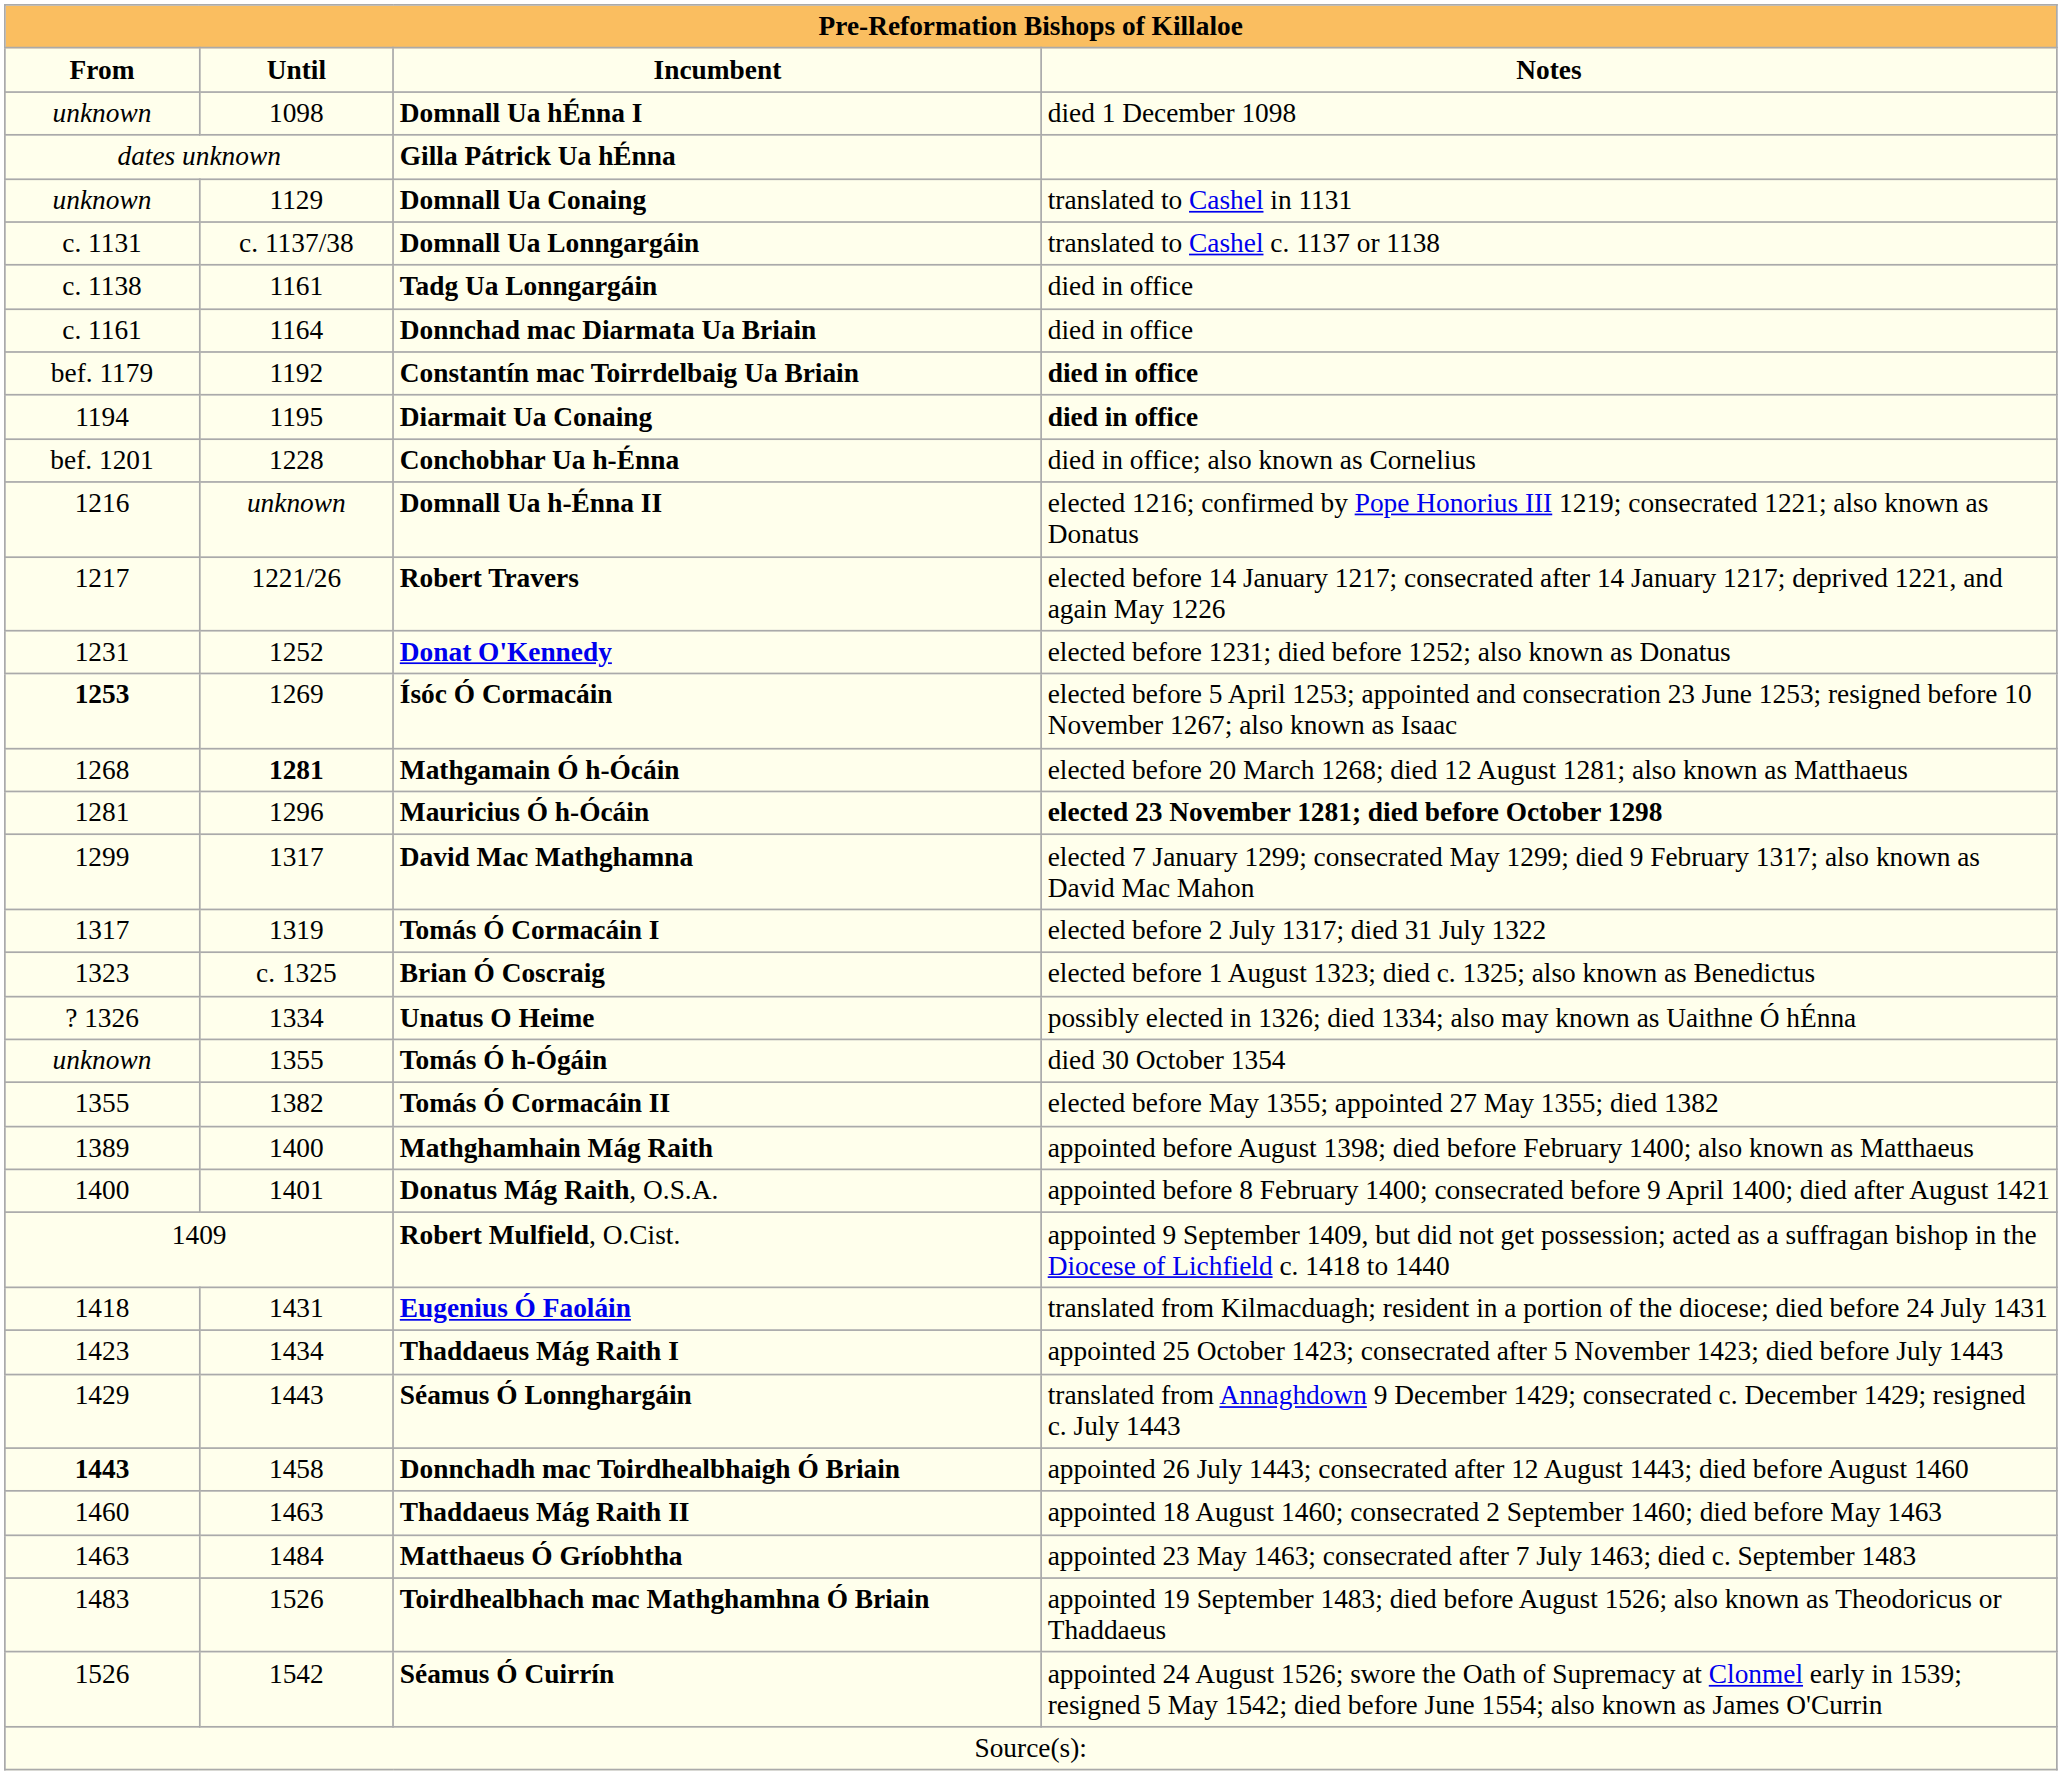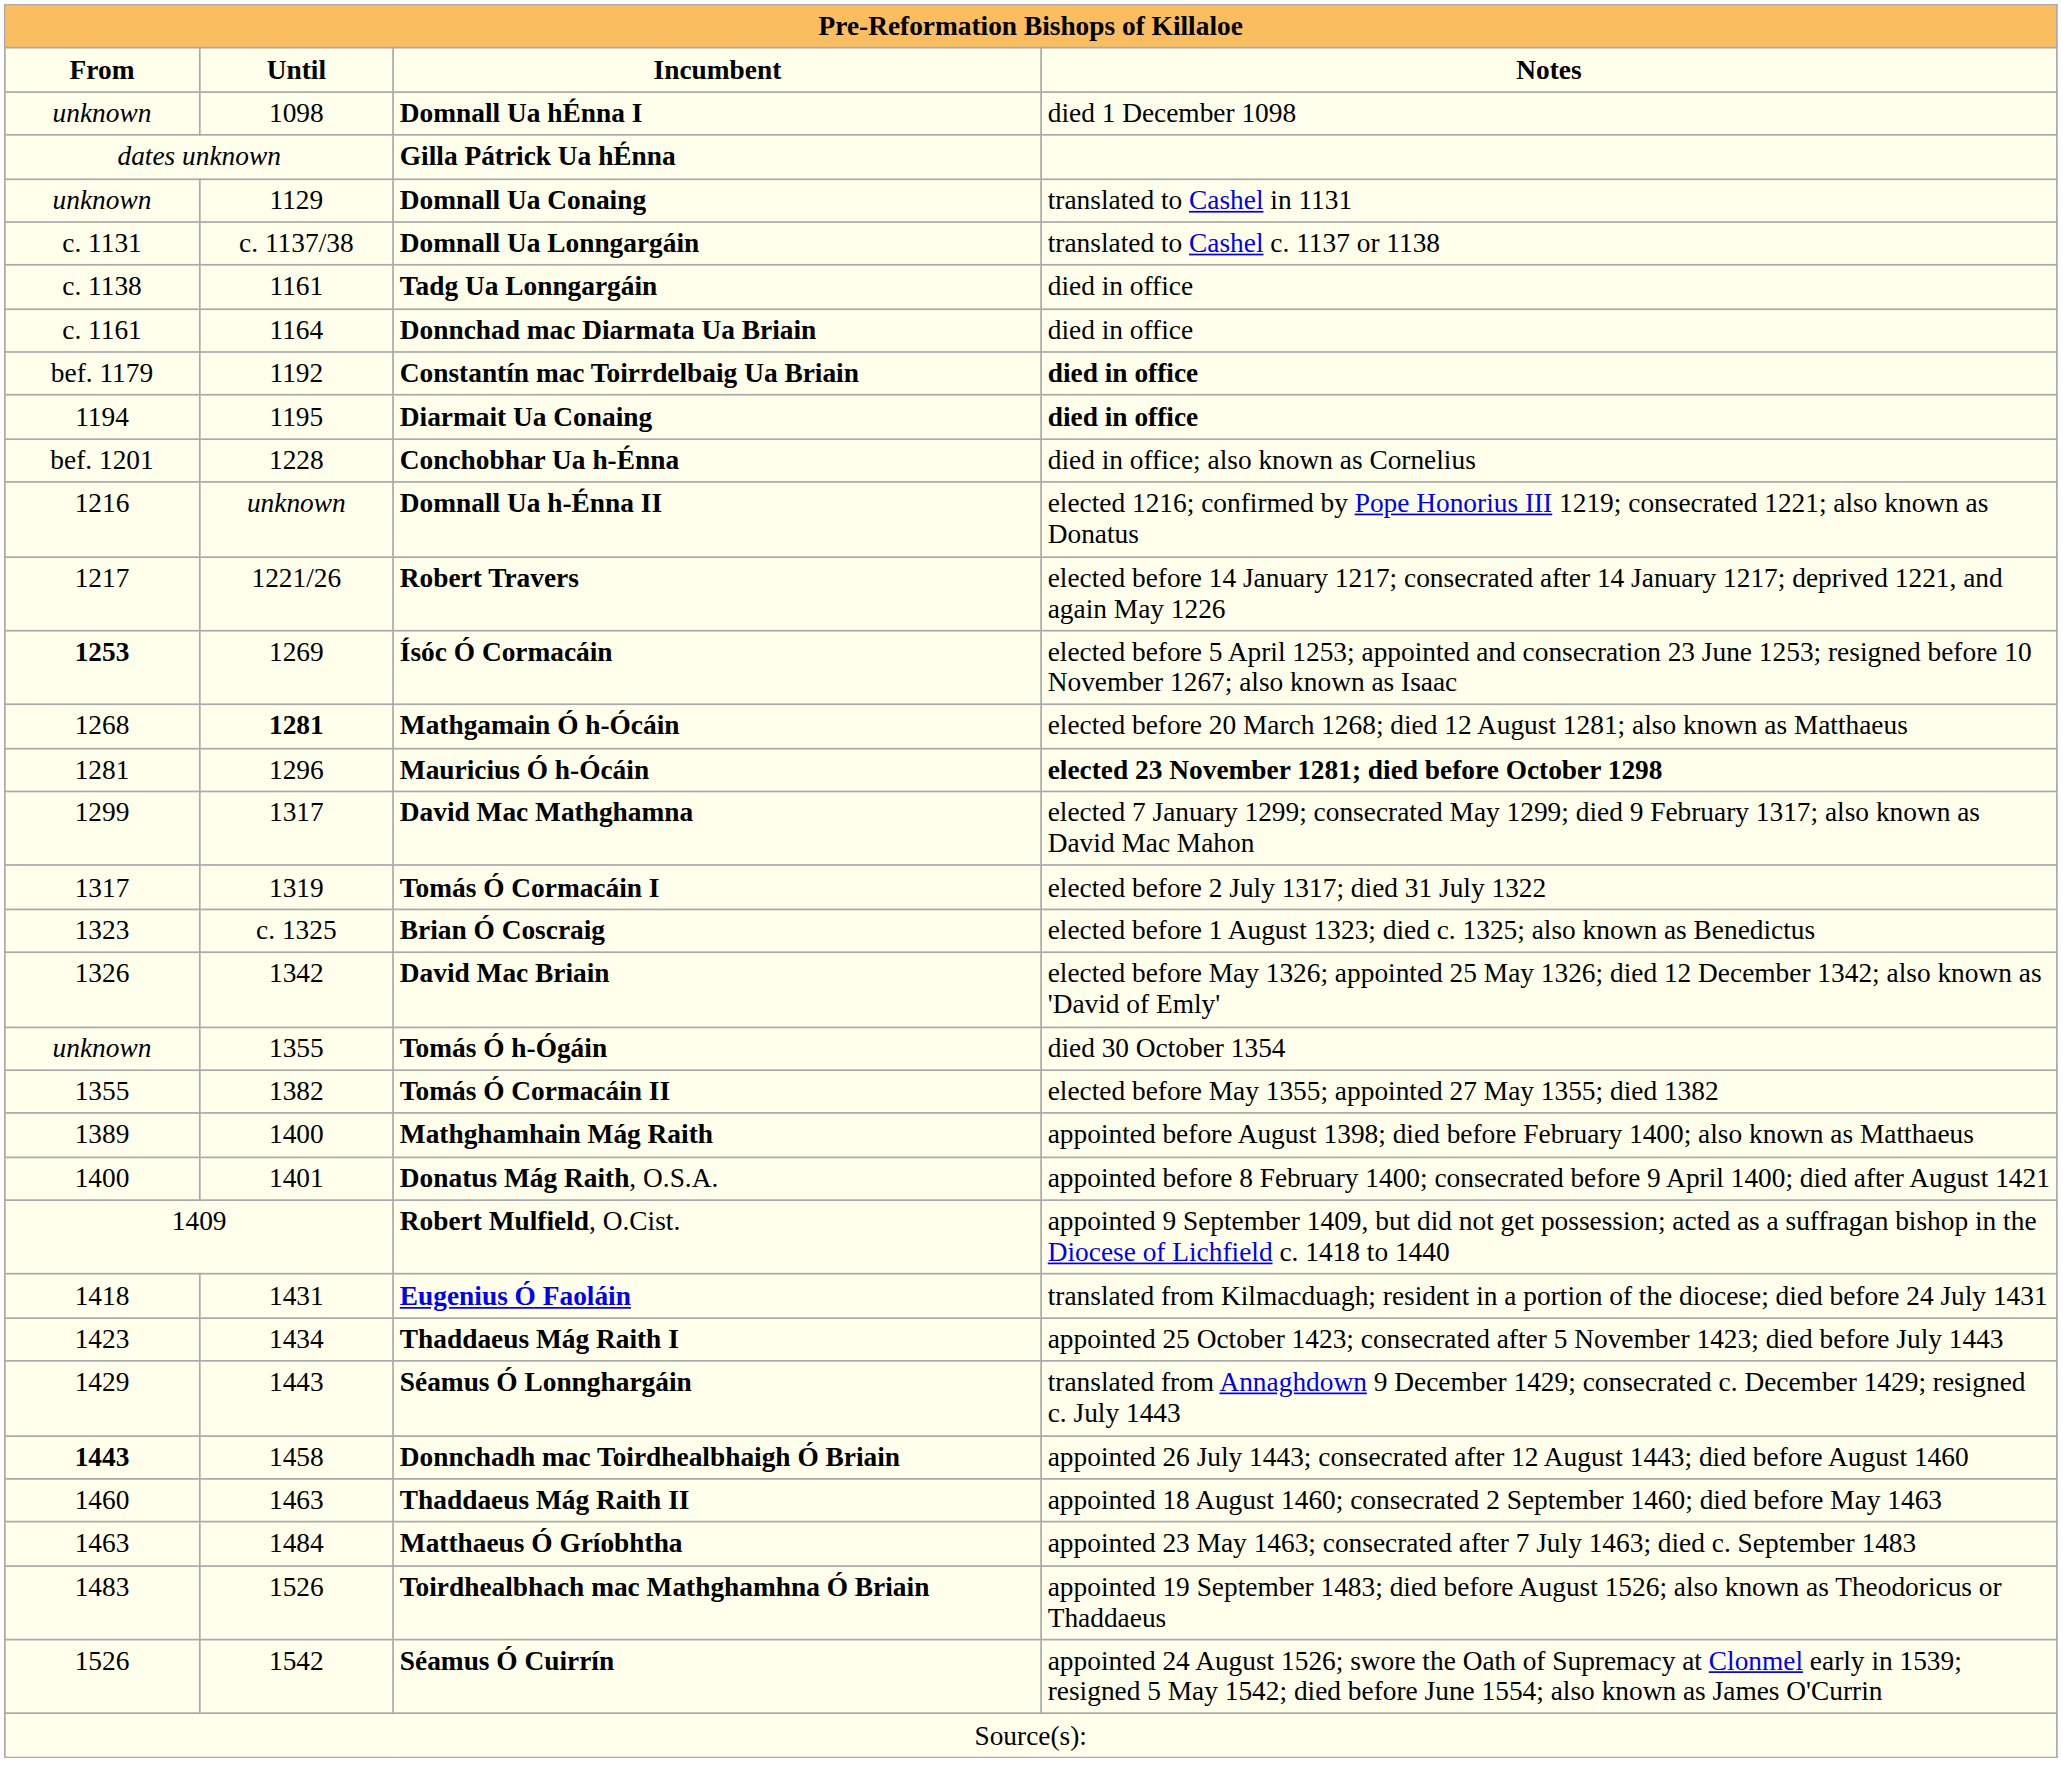- row: 1231 | 1252 | Donat O'Kennedy | elected before 1231; died before 1252; also known as Donatus
+ row: 1326 | 1342 | David Mac Briain | elected before May 1326; appointed 25 May 1326; died 12 December 1342; also known as 'David of Emly'
- row: ? 1326 | 1334 | Unatus O Heime | possibly elected in 1326; died 1334; also may known as Uaithne Ó hÉnna
